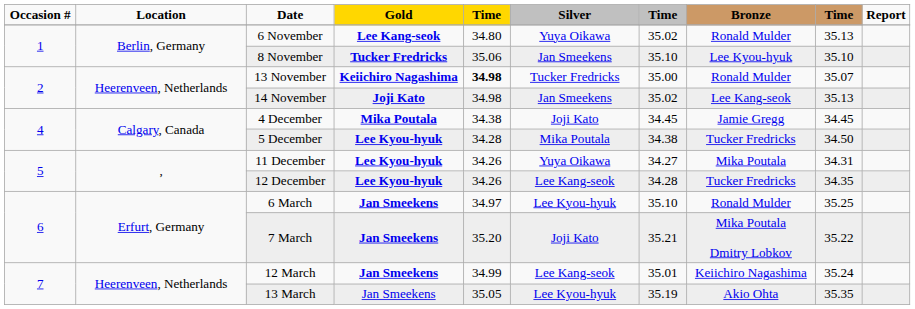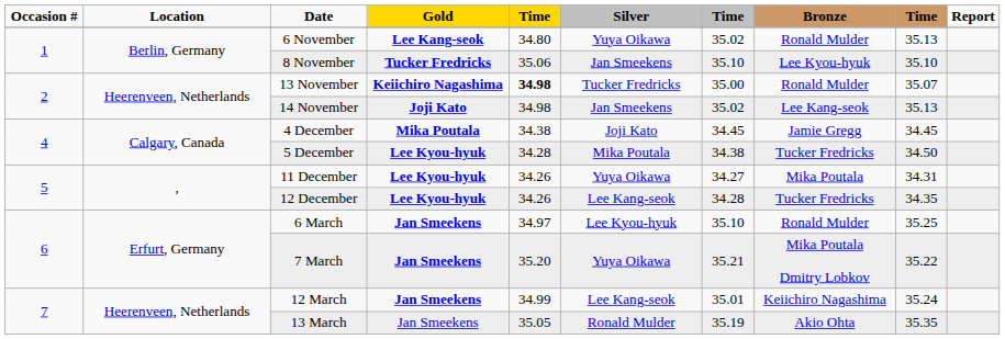7 March | Silver: Joji Kato -> Yuya Oikawa
13 March | Silver: Lee Kyou-hyuk -> Ronald Mulder
